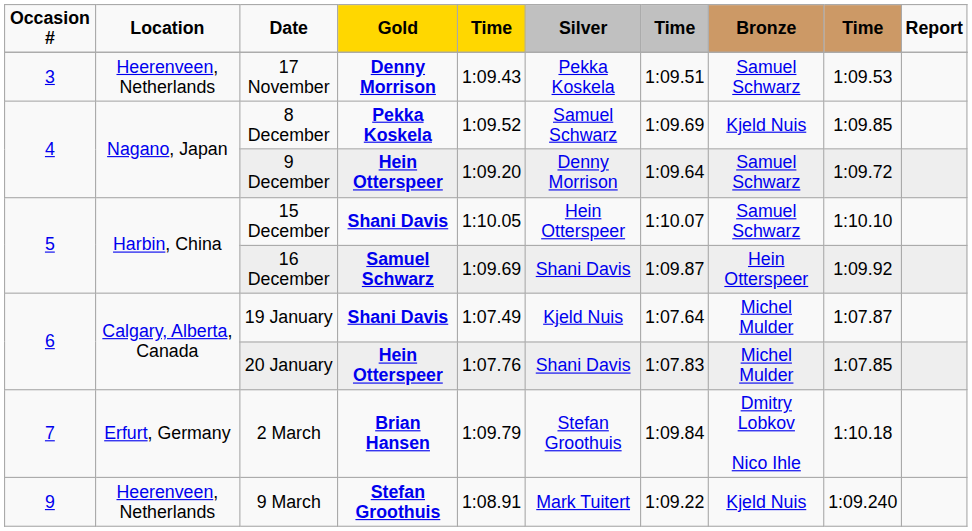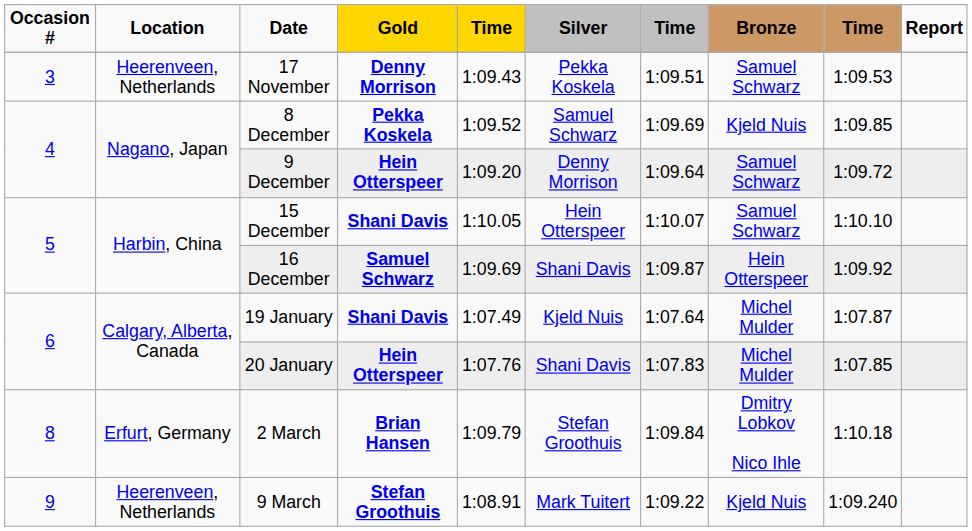2 March | Occasion #: 7 -> 8
